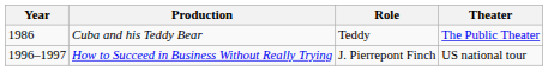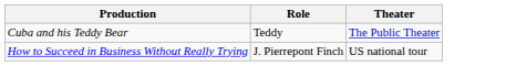- column: Year | 1986 | 1996–1997
